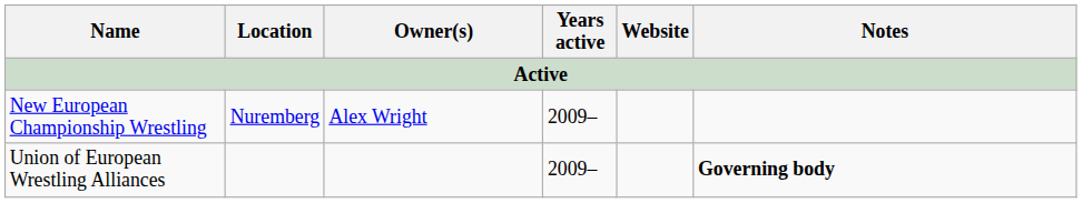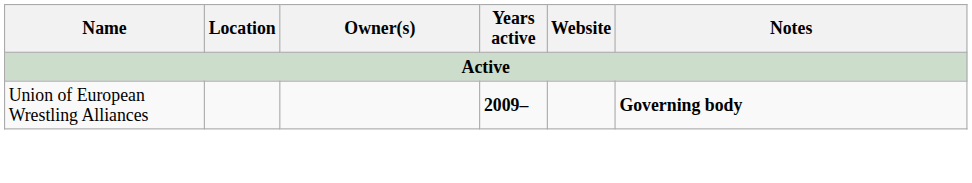- row: New European Championship Wrestling | Nuremberg | Alex Wright | 2009–
Union of European Wrestling Alliances | Years active: normal -> bold
